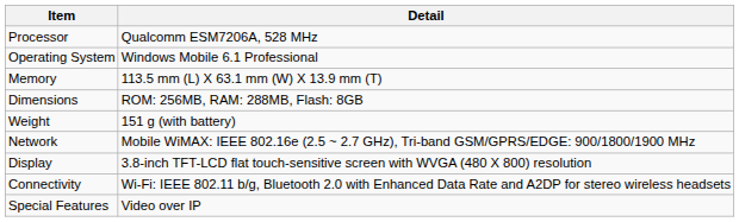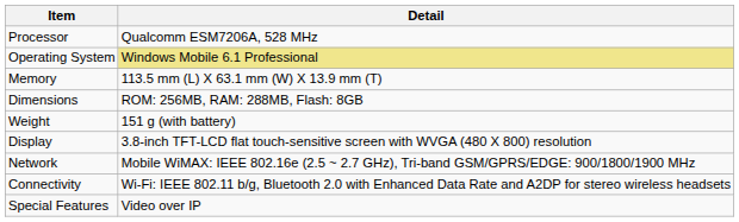Operating System | Detail: no background -> khaki background
rows swapped: Display <-> Network
